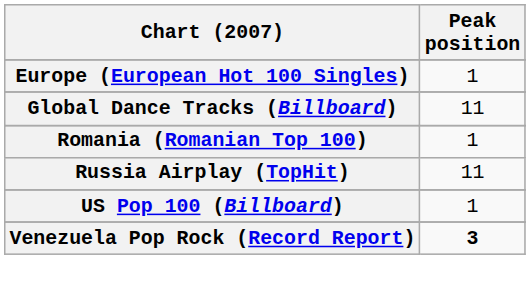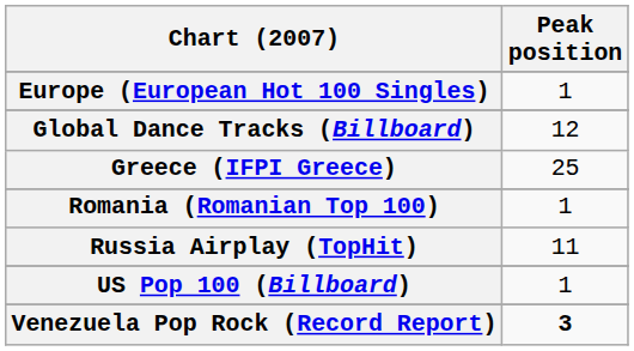Global Dance Tracks (Billboard) | Peak position: 11 -> 12
+ row: Greece (IFPI Greece) | 25
